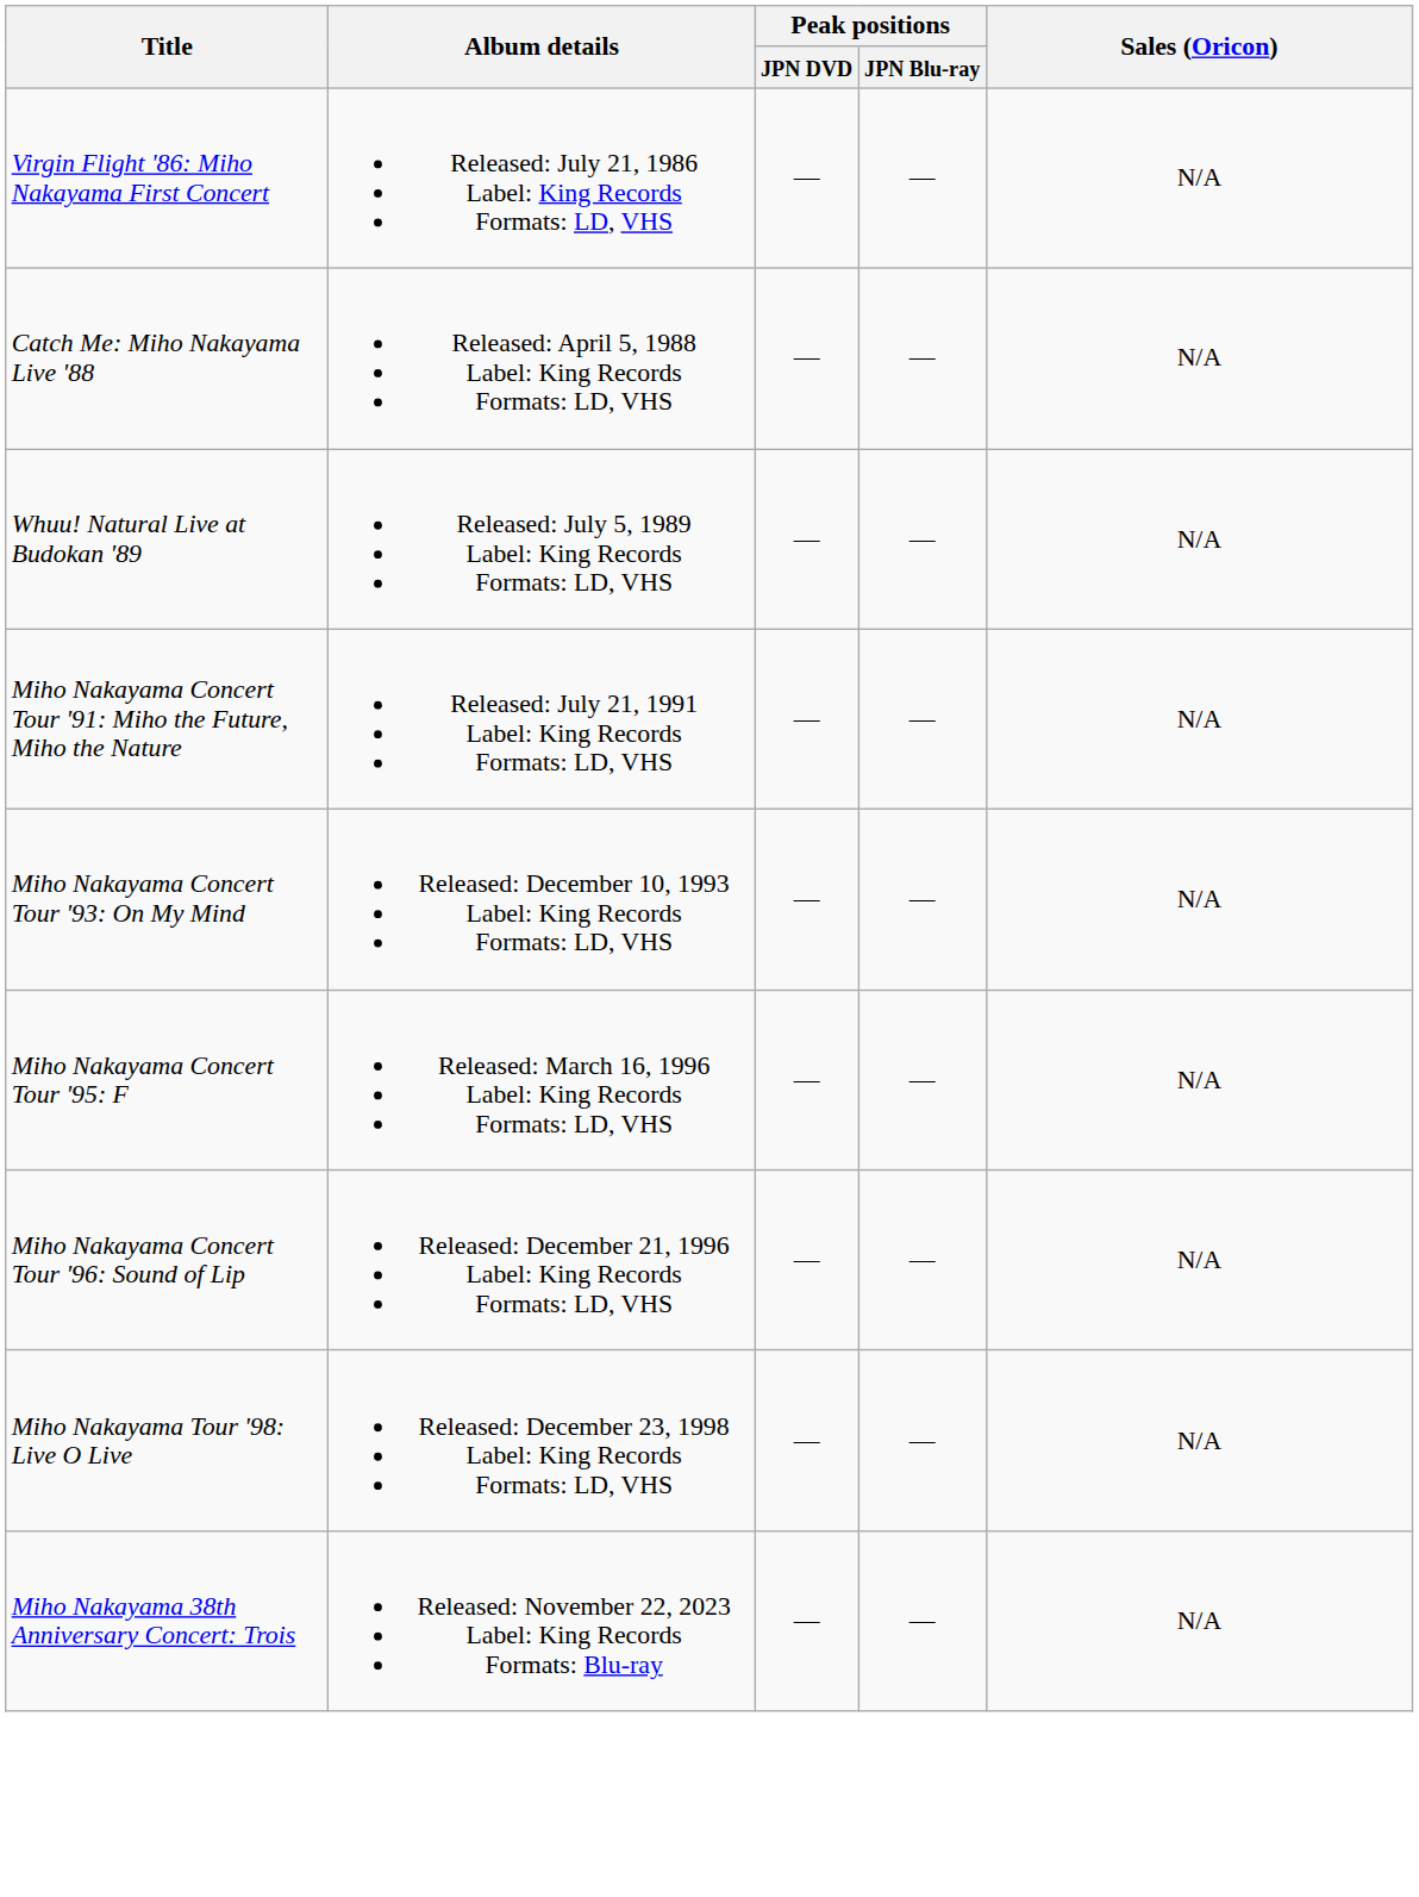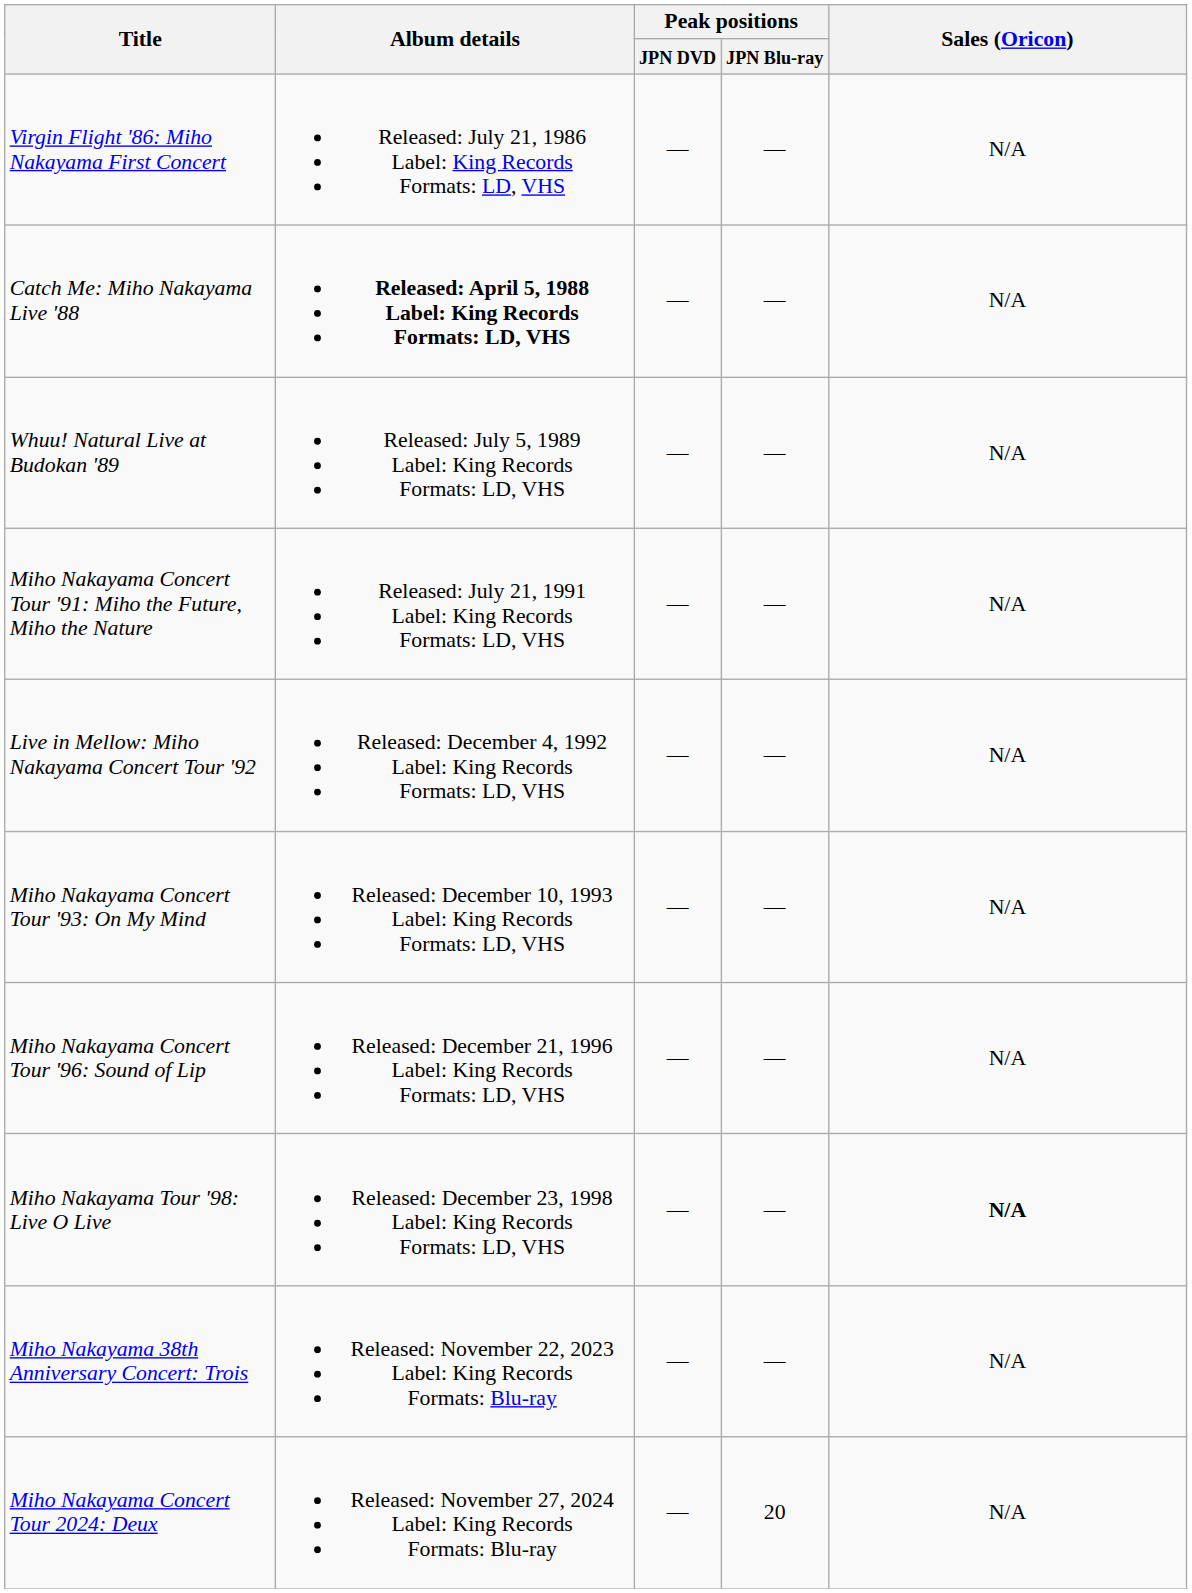Catch Me: Miho Nakayama Live '88 | Album details: normal -> bold
+ row: Live in Mellow: Miho Nakayama Concert Tour '92 | Released: December 4, 1992 Label: King Records Formats: LD, VHS | — | — | N/A
- row: Miho Nakayama Concert Tour '95: F | Released: March 16, 1996 Label: King Records Formats: LD, VHS | — | — | N/A
Miho Nakayama Tour '98: Live O Live | Sales (Oricon): normal -> bold
+ row: Miho Nakayama Concert Tour 2024: Deux | Released: November 27, 2024 Label: King Records Formats: Blu-ray | — | 20 | N/A
